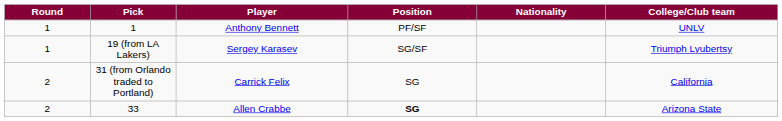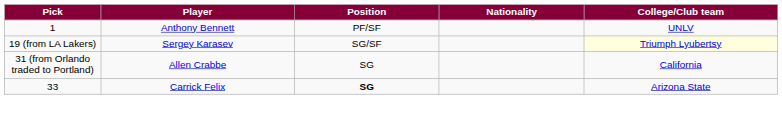- column: Round | 1 | 1 | 2 | 2
19 (from LA Lakers) | College/Club team: no background -> lightyellow background
31 (from Orlando traded to Portland) | Player: Carrick Felix -> Allen Crabbe
33 | Player: Allen Crabbe -> Carrick Felix
